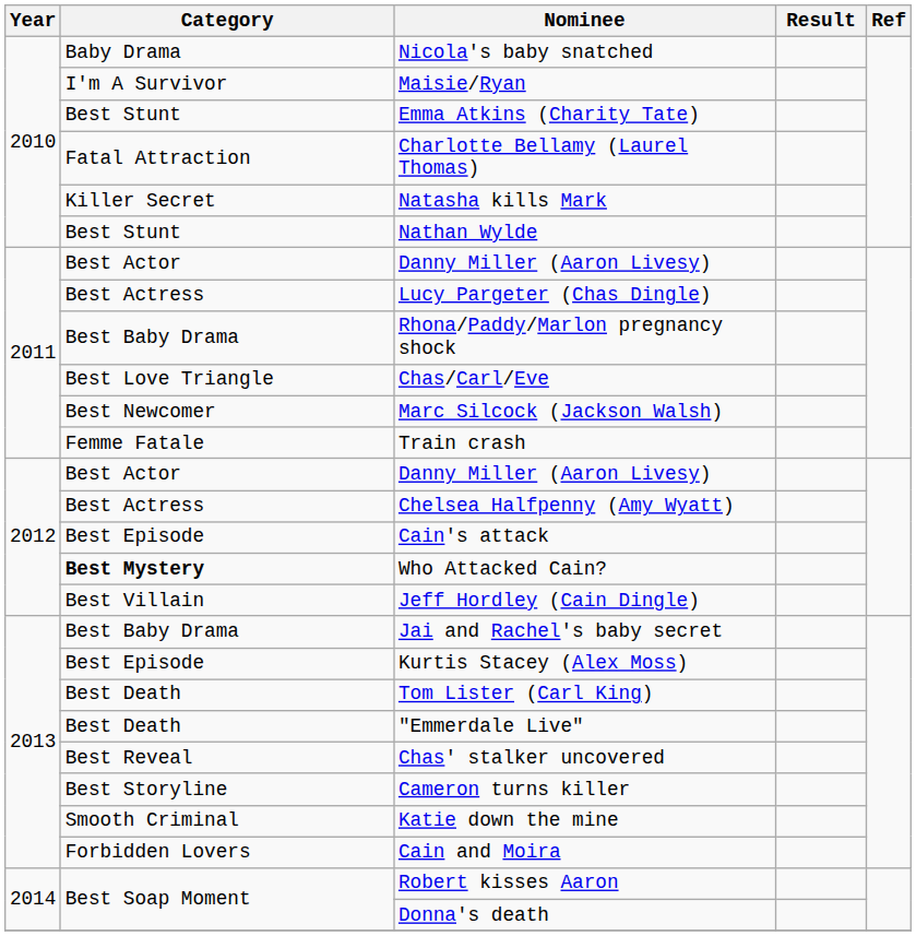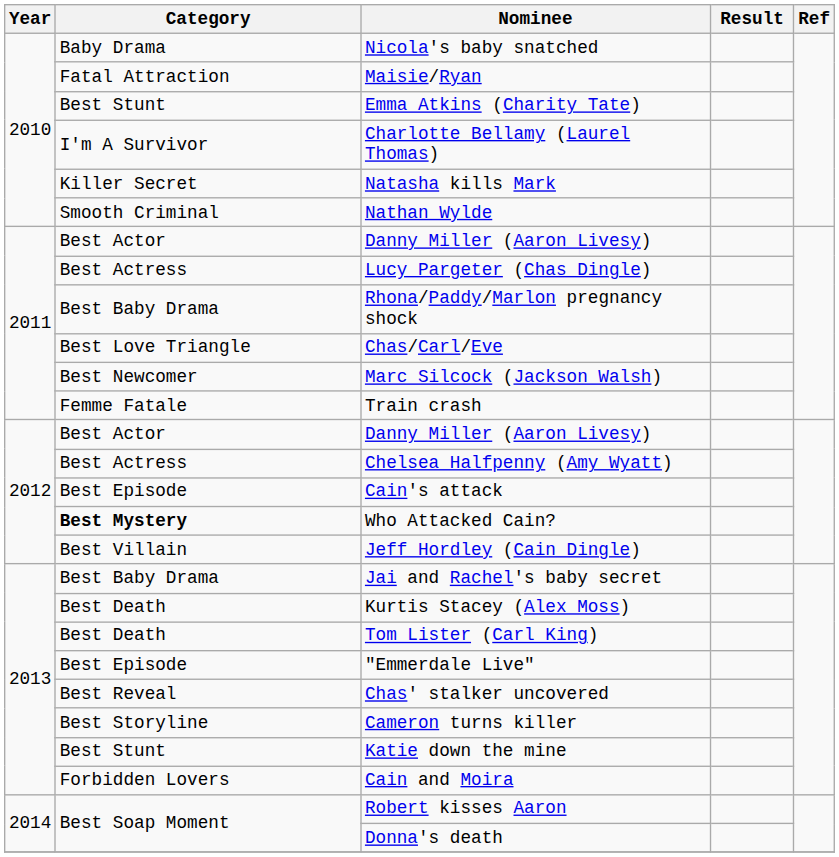Maisie/Ryan | Category: I'm A Survivor -> Fatal Attraction
Charlotte Bellamy (Laurel Thomas) | Category: Fatal Attraction -> I'm A Survivor
Nathan Wylde | Category: Best Stunt -> Smooth Criminal
Kurtis Stacey (Alex Moss) | Category: Best Episode -> Best Death
"Emmerdale Live" | Category: Best Death -> Best Episode
Katie down the mine | Category: Smooth Criminal -> Best Stunt
